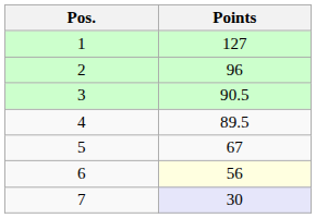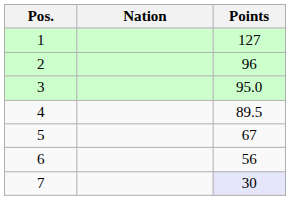+ column: Nation
3 | Points: 90.5 -> 95.0
6 | Points: lightyellow background -> no background
